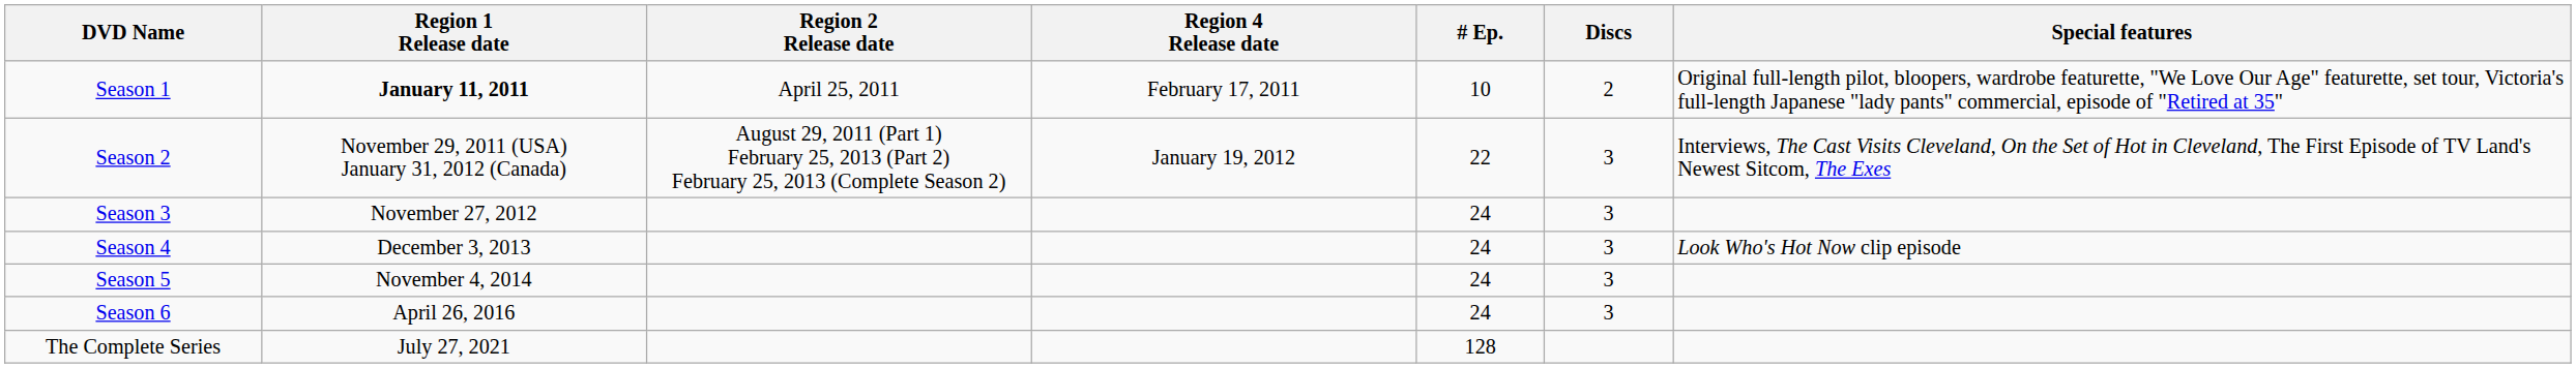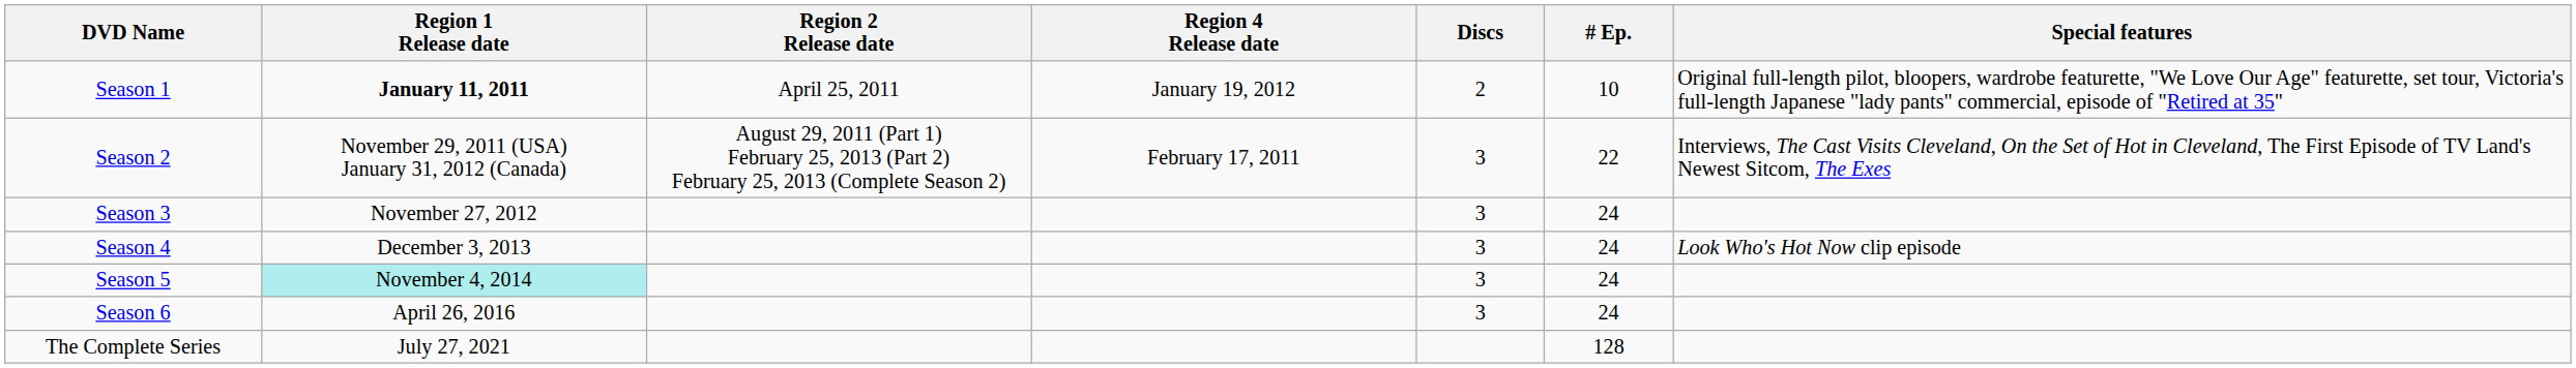columns swapped: # Ep. <-> Discs
Season 1 | Region 4 Release date: February 17, 2011 -> January 19, 2012
Season 2 | Region 4 Release date: January 19, 2012 -> February 17, 2011
Season 5 | Region 1 Release date: no background -> paleturquoise background
